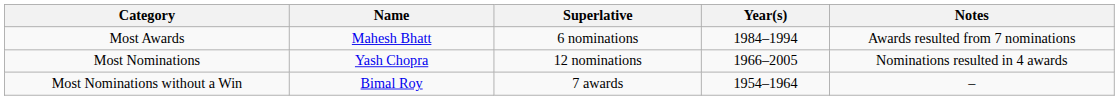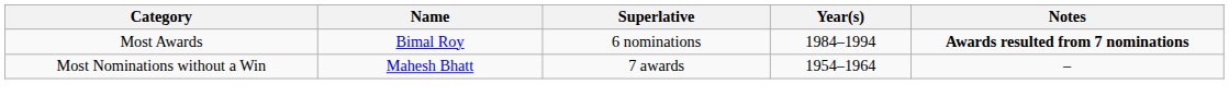Most Awards | Name: Mahesh Bhatt -> Bimal Roy
Most Awards | Notes: normal -> bold
- row: Most Nominations | Yash Chopra | 12 nominations | 1966–2005 | Nominations resulted in 4 awards
Most Nominations without a Win | Name: Bimal Roy -> Mahesh Bhatt
